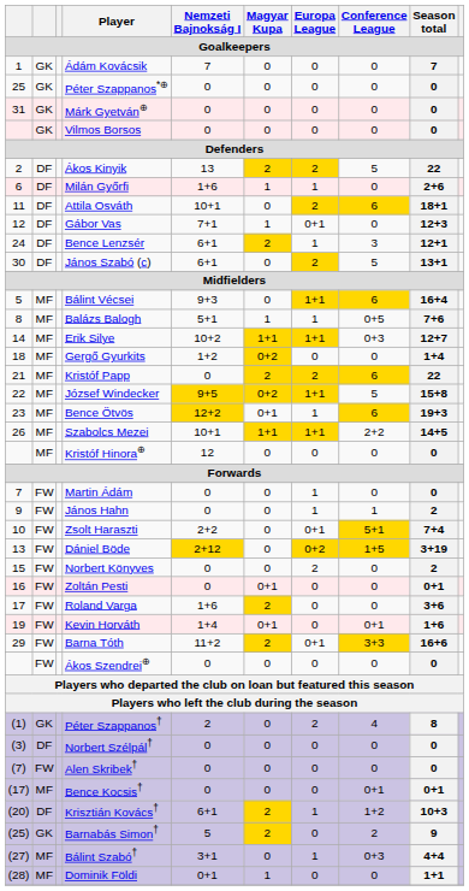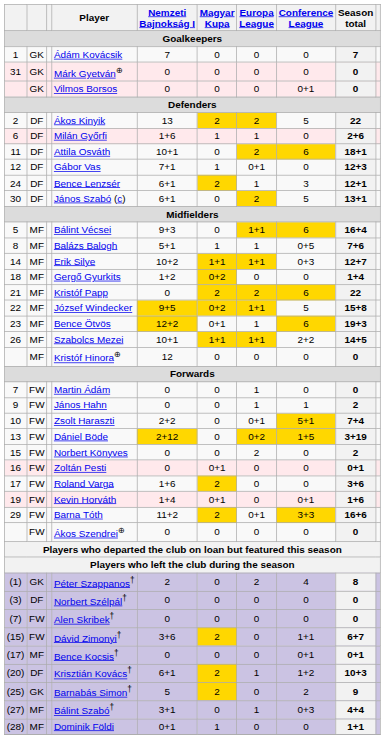- row: 25 | GK | Péter Szappanos*⊕ | 0 | 0 | 0 | 0 | 0
Vilmos Borsos | Conference League: 0 -> 0+1
+ row: (15) | FW | Dávid Zimonyi† | 3+6 | 2 | 0 | 1+1 | 6+7
